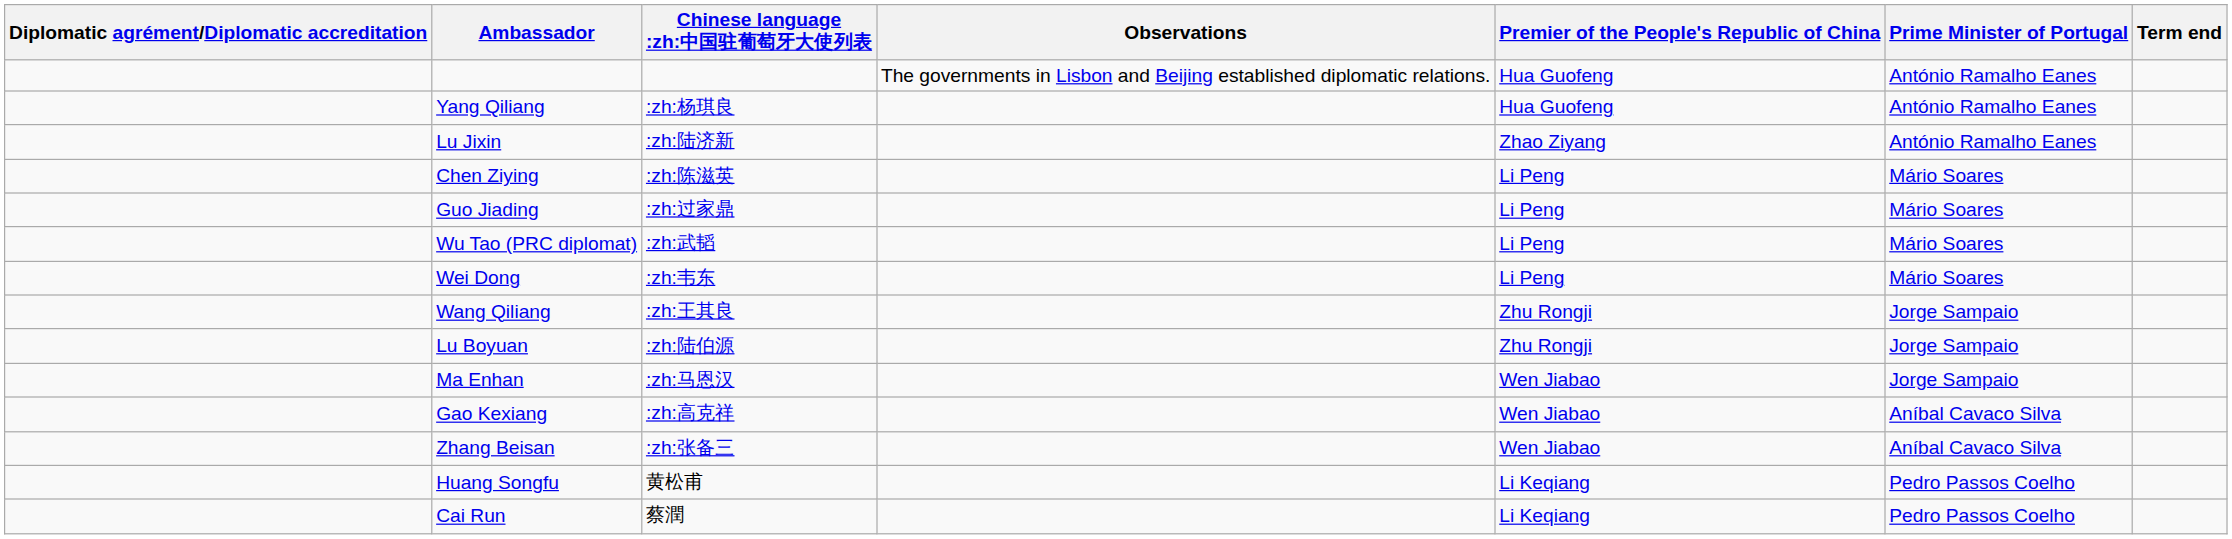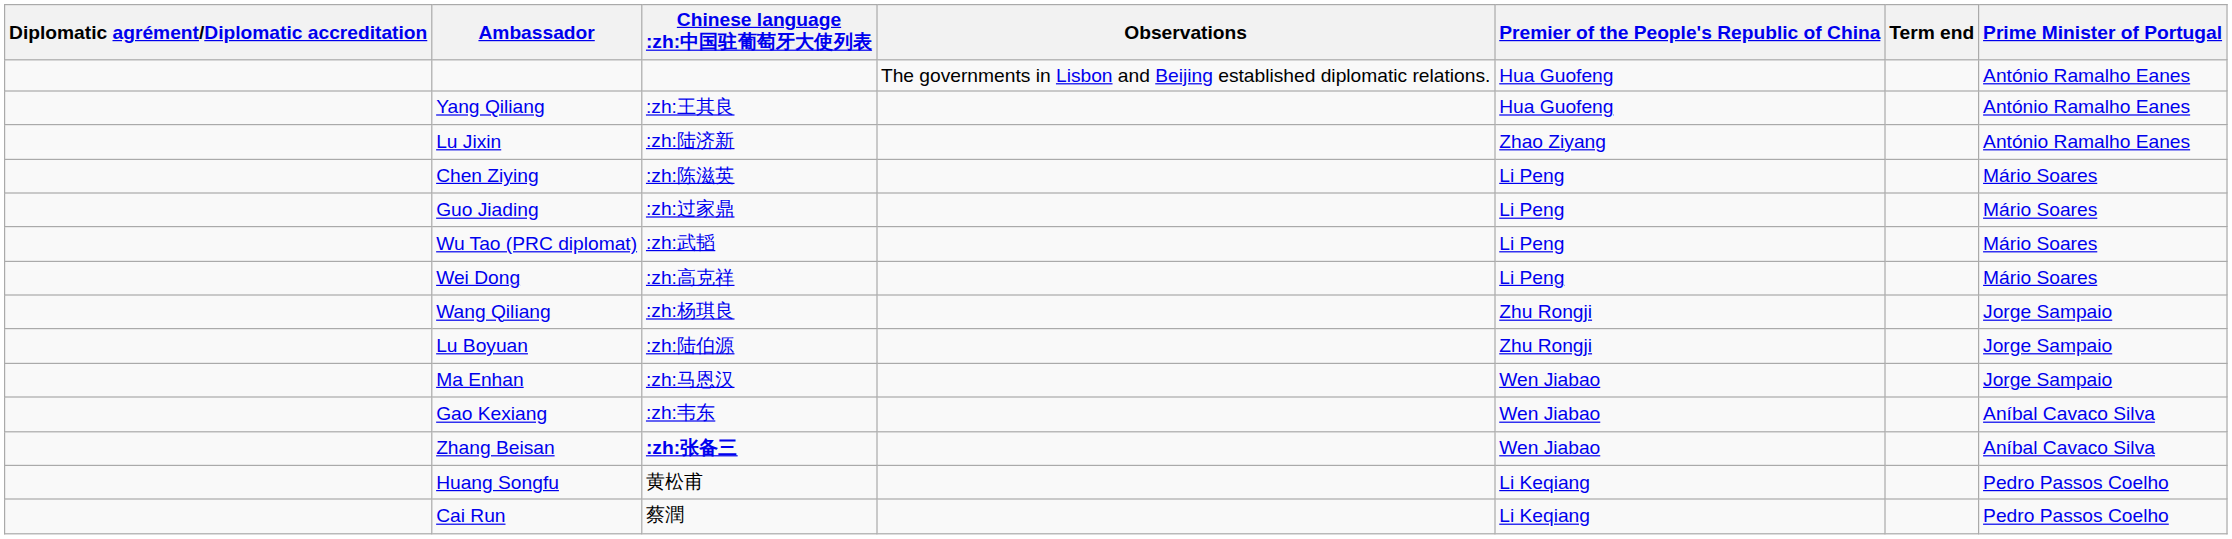columns swapped: Prime Minister of Portugal <-> Term end
Yang Qiliang | Chinese language :zh:中国驻葡萄牙大使列表: :zh:杨琪良 -> :zh:王其良
Wei Dong | Chinese language :zh:中国驻葡萄牙大使列表: :zh:韦东 -> :zh:高克祥
Wang Qiliang | Chinese language :zh:中国驻葡萄牙大使列表: :zh:王其良 -> :zh:杨琪良
Gao Kexiang | Chinese language :zh:中国驻葡萄牙大使列表: :zh:高克祥 -> :zh:韦东
Zhang Beisan | Chinese language :zh:中国驻葡萄牙大使列表: normal -> bold
